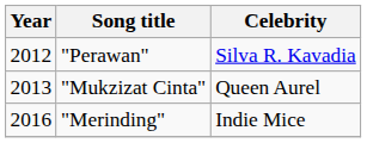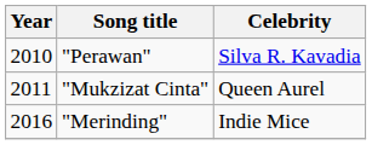"Perawan" | Year: 2012 -> 2010
"Mukzizat Cinta" | Year: 2013 -> 2011
